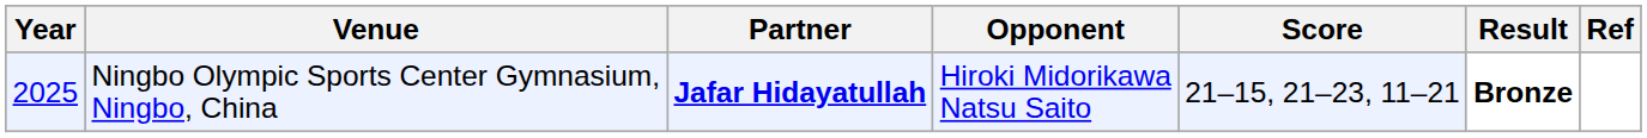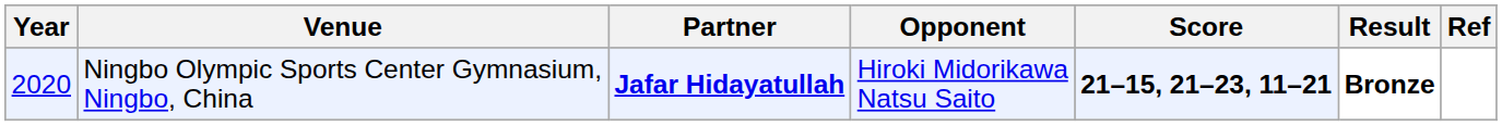Ningbo Olympic Sports Center Gymnasium, Ningbo, China | Year: 2025 -> 2020
Ningbo Olympic Sports Center Gymnasium, Ningbo, China | Score: normal -> bold
